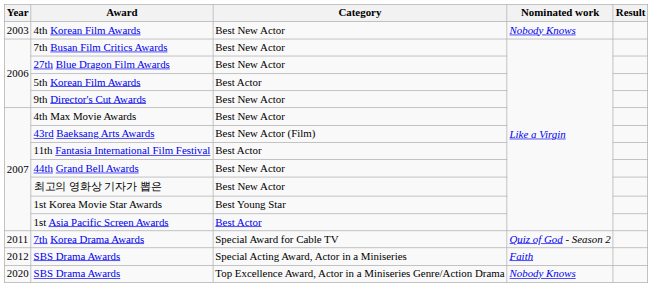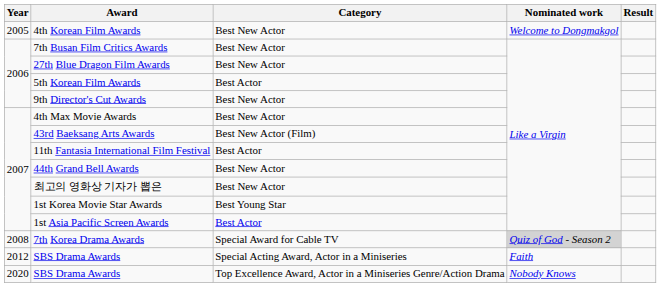4th Korean Film Awards | Year: 2003 -> 2005
4th Korean Film Awards | Nominated work: Nobody Knows -> Welcome to Dongmakgol
7th Korea Drama Awards | Year: 2011 -> 2008
7th Korea Drama Awards | Nominated work: no background -> lightgrey background
